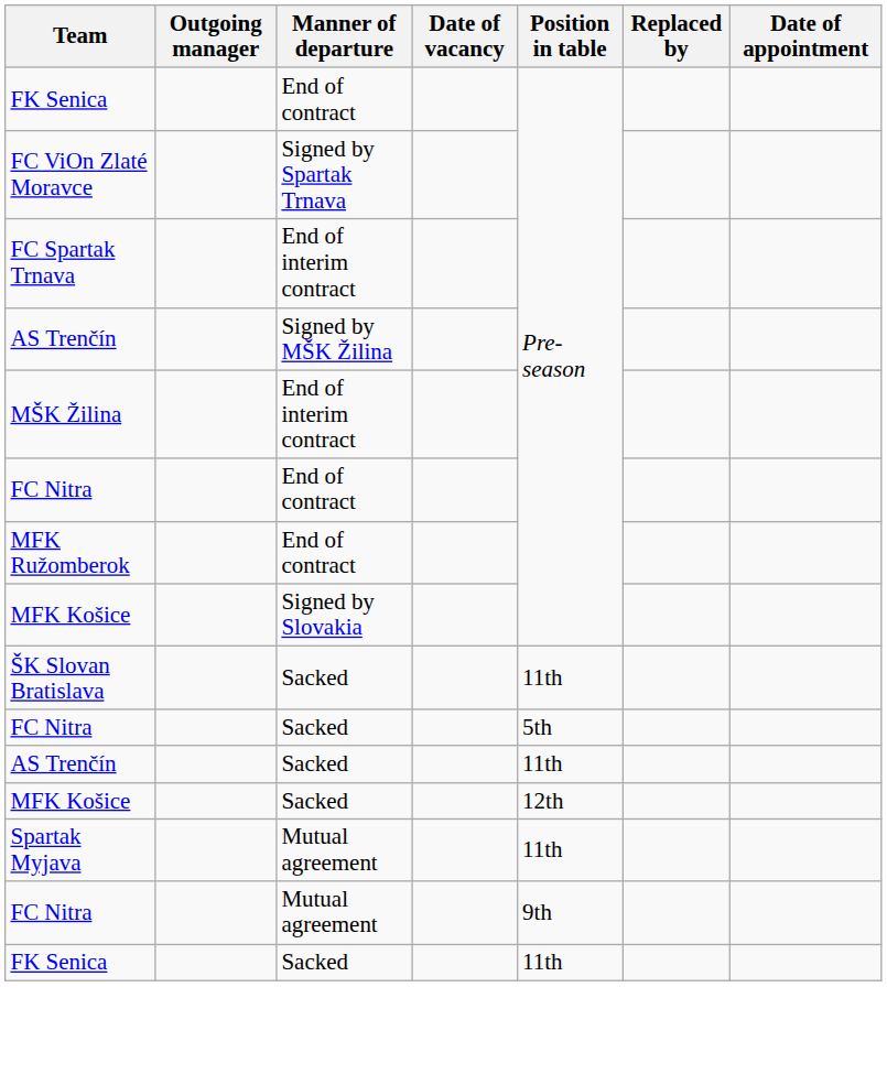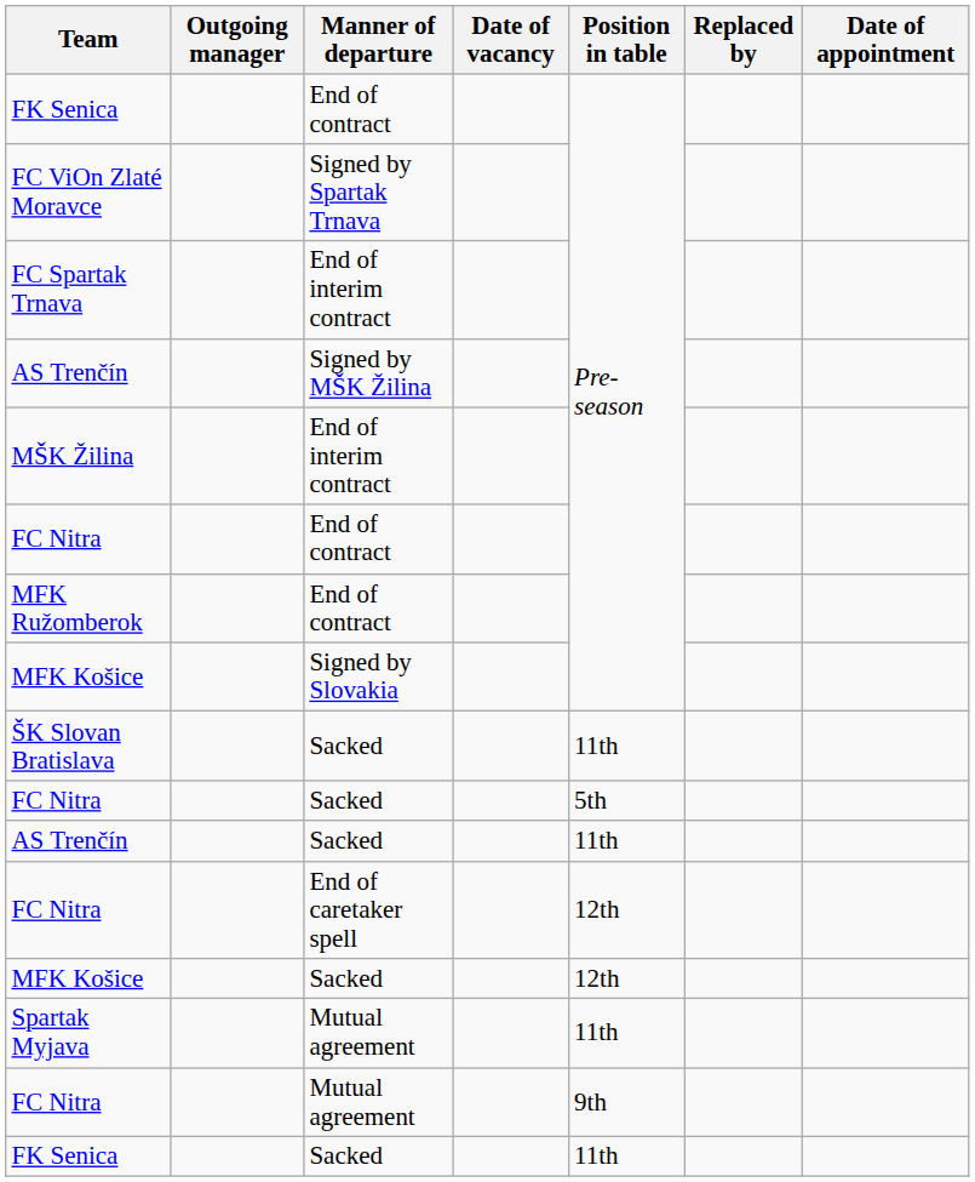+ row: FC Nitra | End of caretaker spell | 12th
